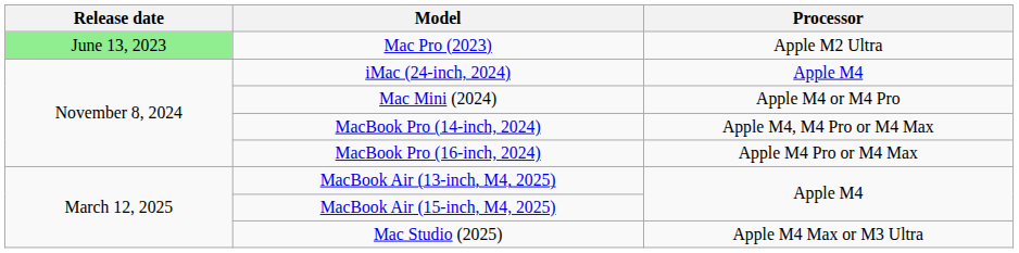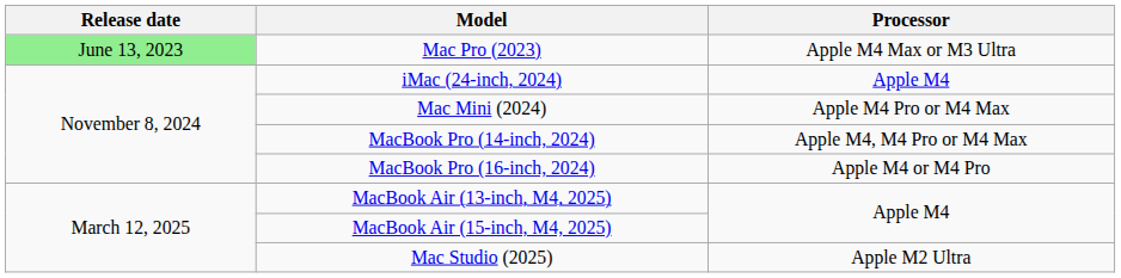Mac Pro (2023) | Processor: Apple M2 Ultra -> Apple M4 Max or M3 Ultra
Mac Mini (2024) | Processor: Apple M4 or M4 Pro -> Apple M4 Pro or M4 Max
MacBook Pro (16-inch, 2024) | Processor: Apple M4 Pro or M4 Max -> Apple M4 or M4 Pro
Mac Studio (2025) | Processor: Apple M4 Max or M3 Ultra -> Apple M2 Ultra
